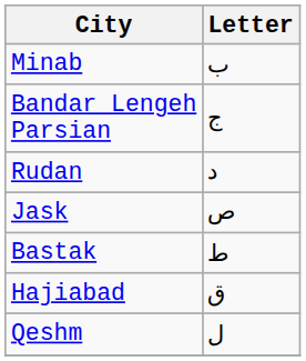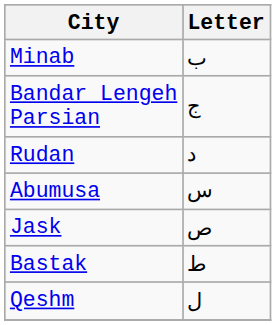+ row: Abumusa | س
- row: Hajiabad | ق
